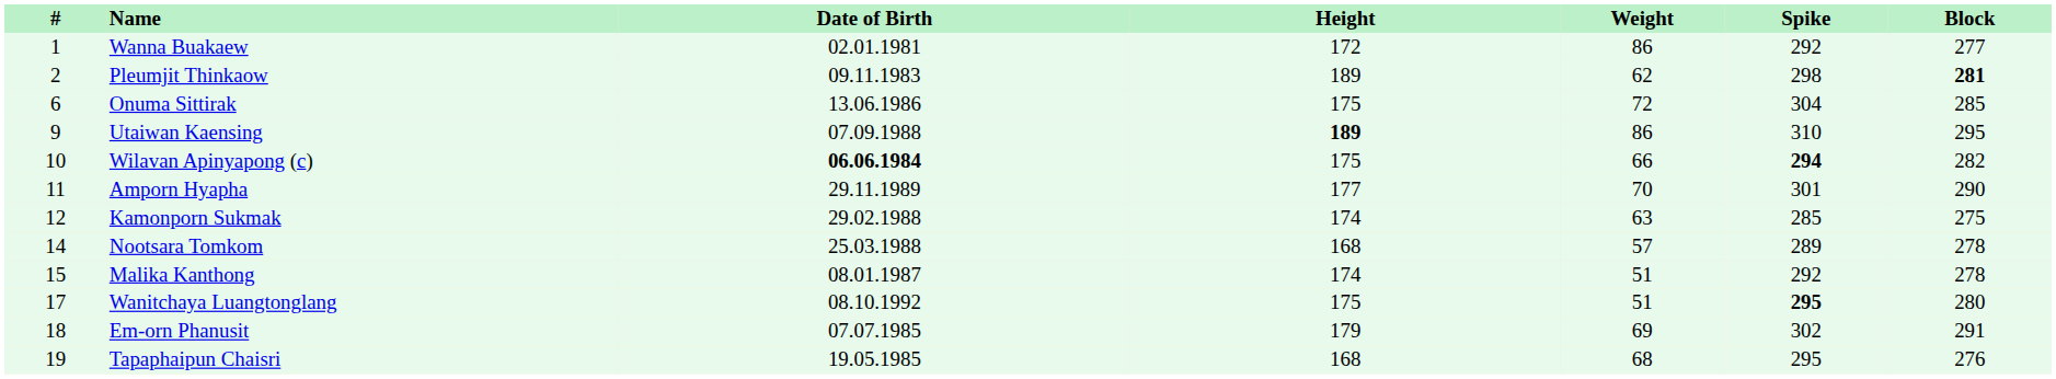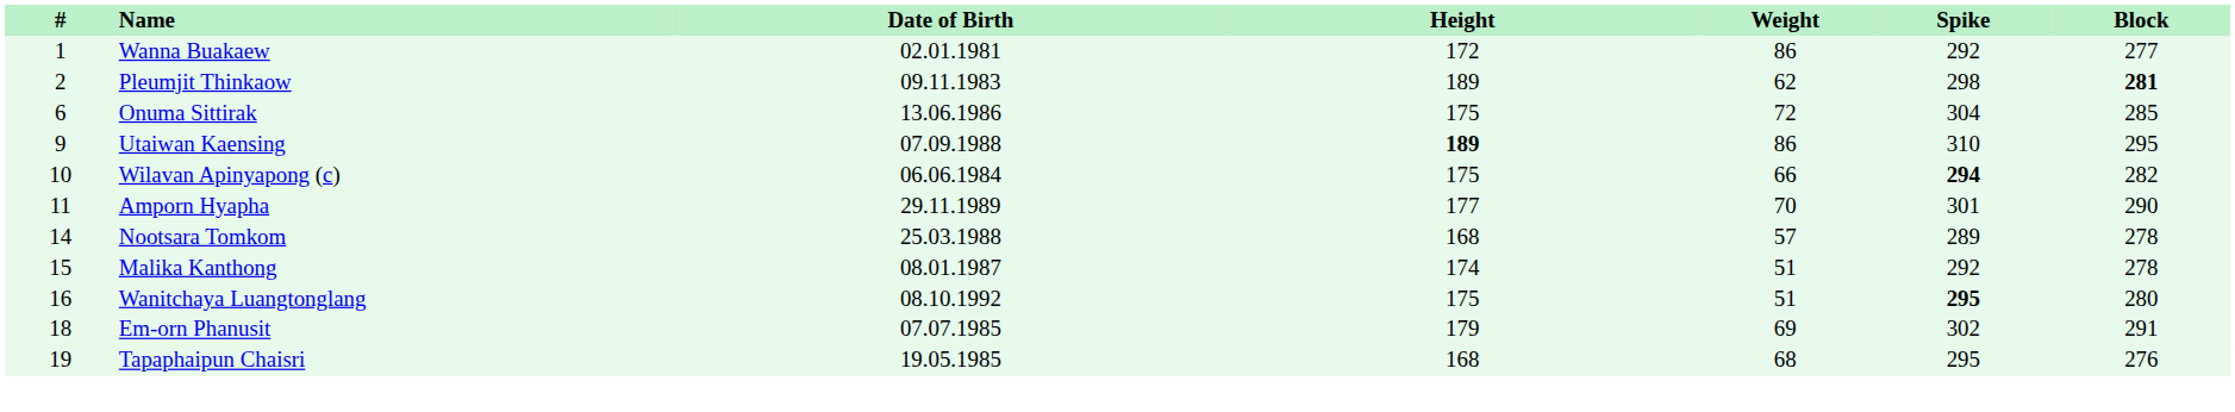Wilavan Apinyapong (c) | Date of Birth: bold -> normal
- row: 12 | Kamonporn Sukmak | 29.02.1988 | 174 | 63 | 285 | 275
Wanitchaya Luangtonglang | #: 17 -> 16
